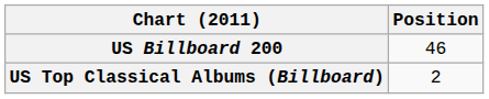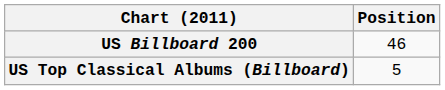US Top Classical Albums (Billboard) | Position: 2 -> 5
